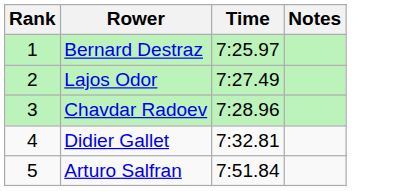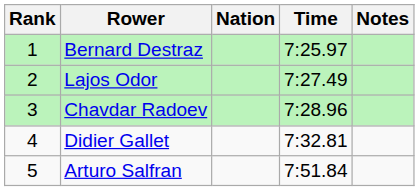+ column: Nation
